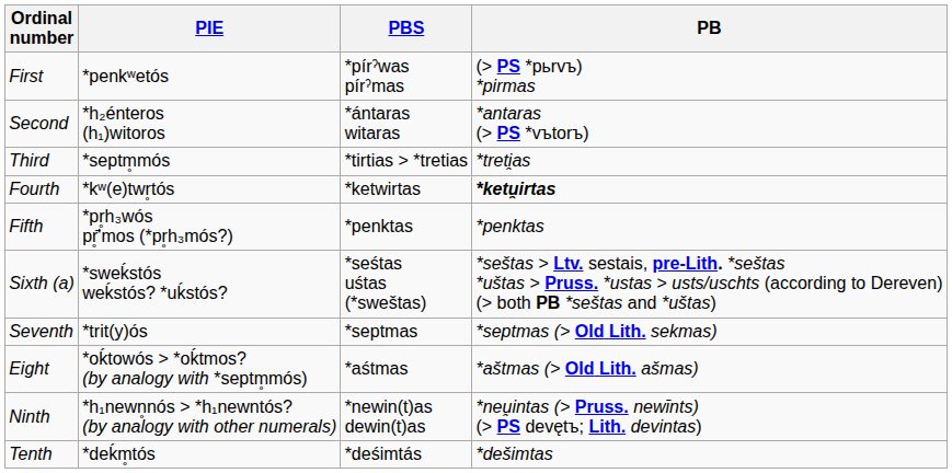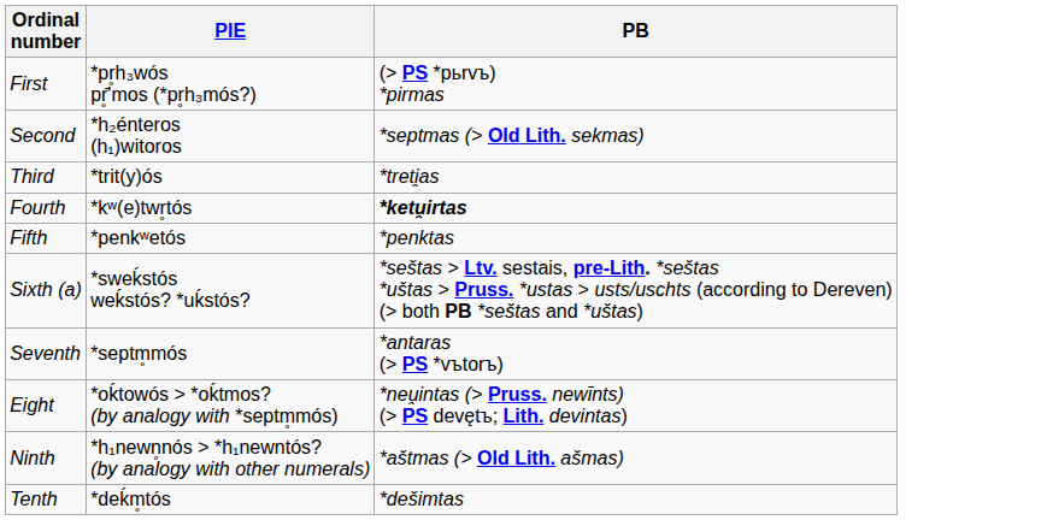- column: PBS | *pírˀwas pírˀmas | *ántaras witaras | *tirtias > *tretias | *ketwirtas | *penktas | *seśtas uśtas (*sweštas) | *septmas | *aśtmas | *newin(t)as dewin(t)as | *deśimtás
First | PIE: *penkʷetós -> *pr̥h₃wós pr̥̄'mos (*pr̥h₃mós?)
Second | PB: *antaras (> PS *vъtorъ) -> *septmas (> Old Lith. sekmas)
Third | PIE: *septm̥mós -> *trit(y)ós
Fifth | PIE: *pr̥h₃wós pr̥̄'mos (*pr̥h₃mós?) -> *penkʷetós
Seventh | PIE: *trit(y)ós -> *septm̥mós
Seventh | PB: *septmas (> Old Lith. sekmas) -> *antaras (> PS *vъtorъ)
Eight | PB: *aštmas (> Old Lith. ašmas) -> *neu̯intas (> Pruss. newīnts) (> PS devętъ; Lith. devintas)
Ninth | PB: *neu̯intas (> Pruss. newīnts) (> PS devętъ; Lith. devintas) -> *aštmas (> Old Lith. ašmas)
